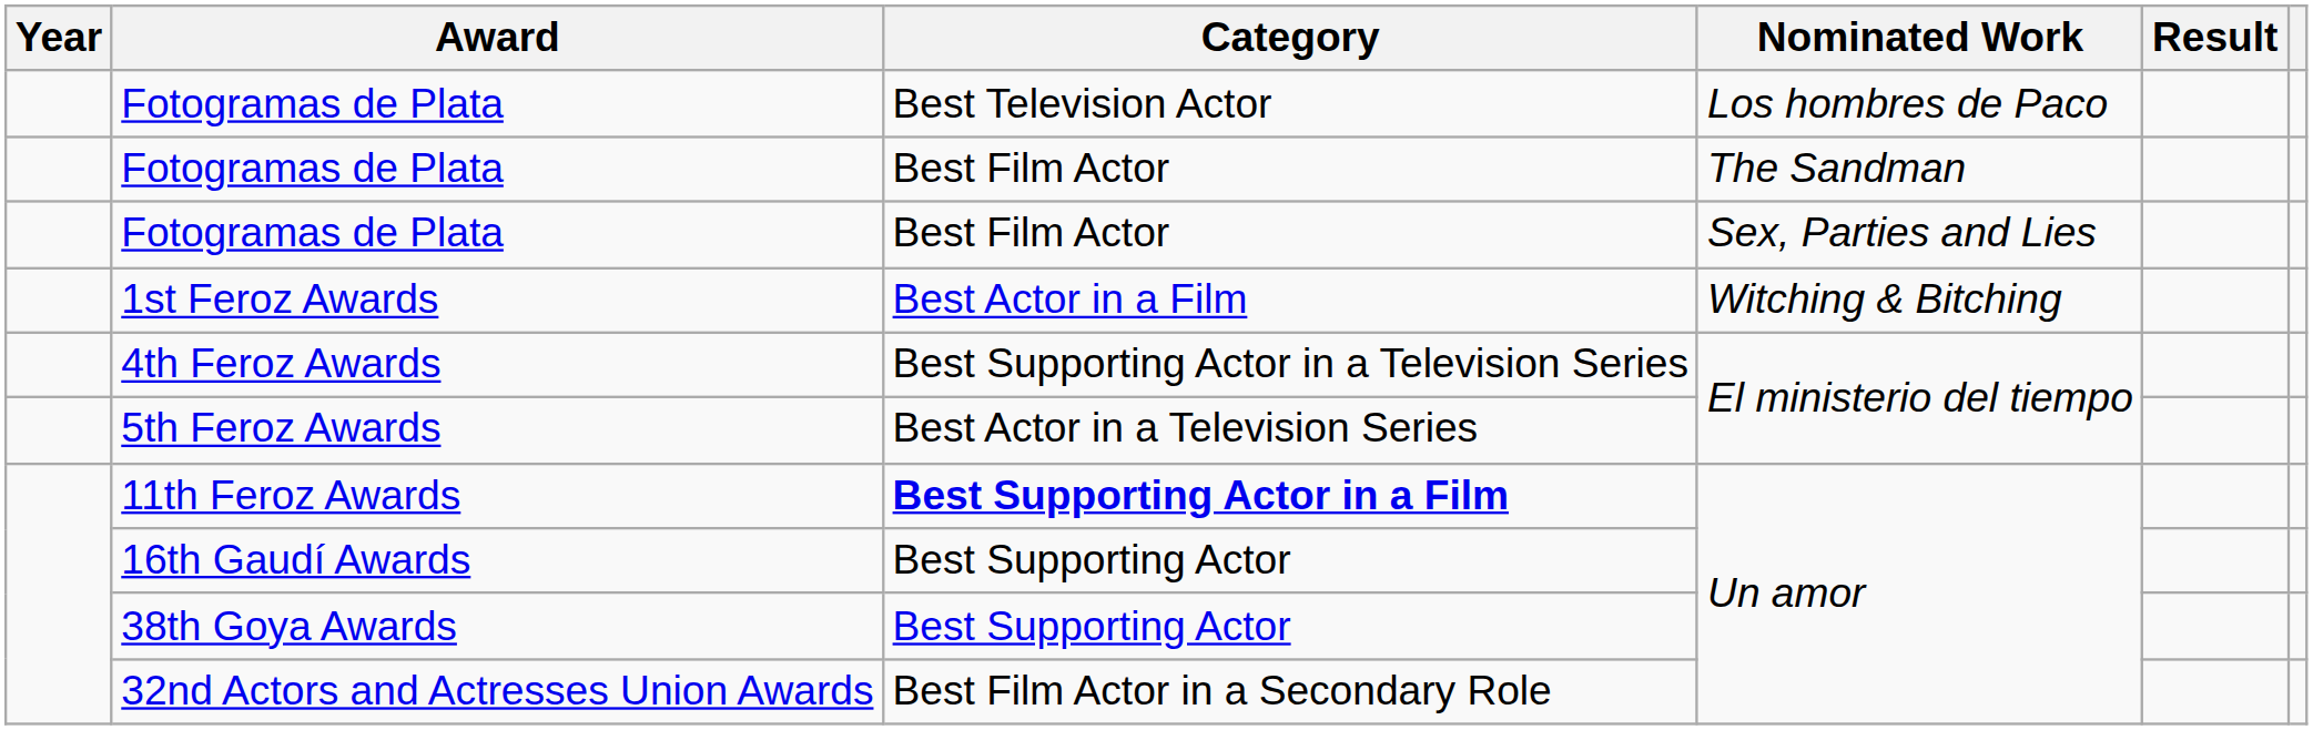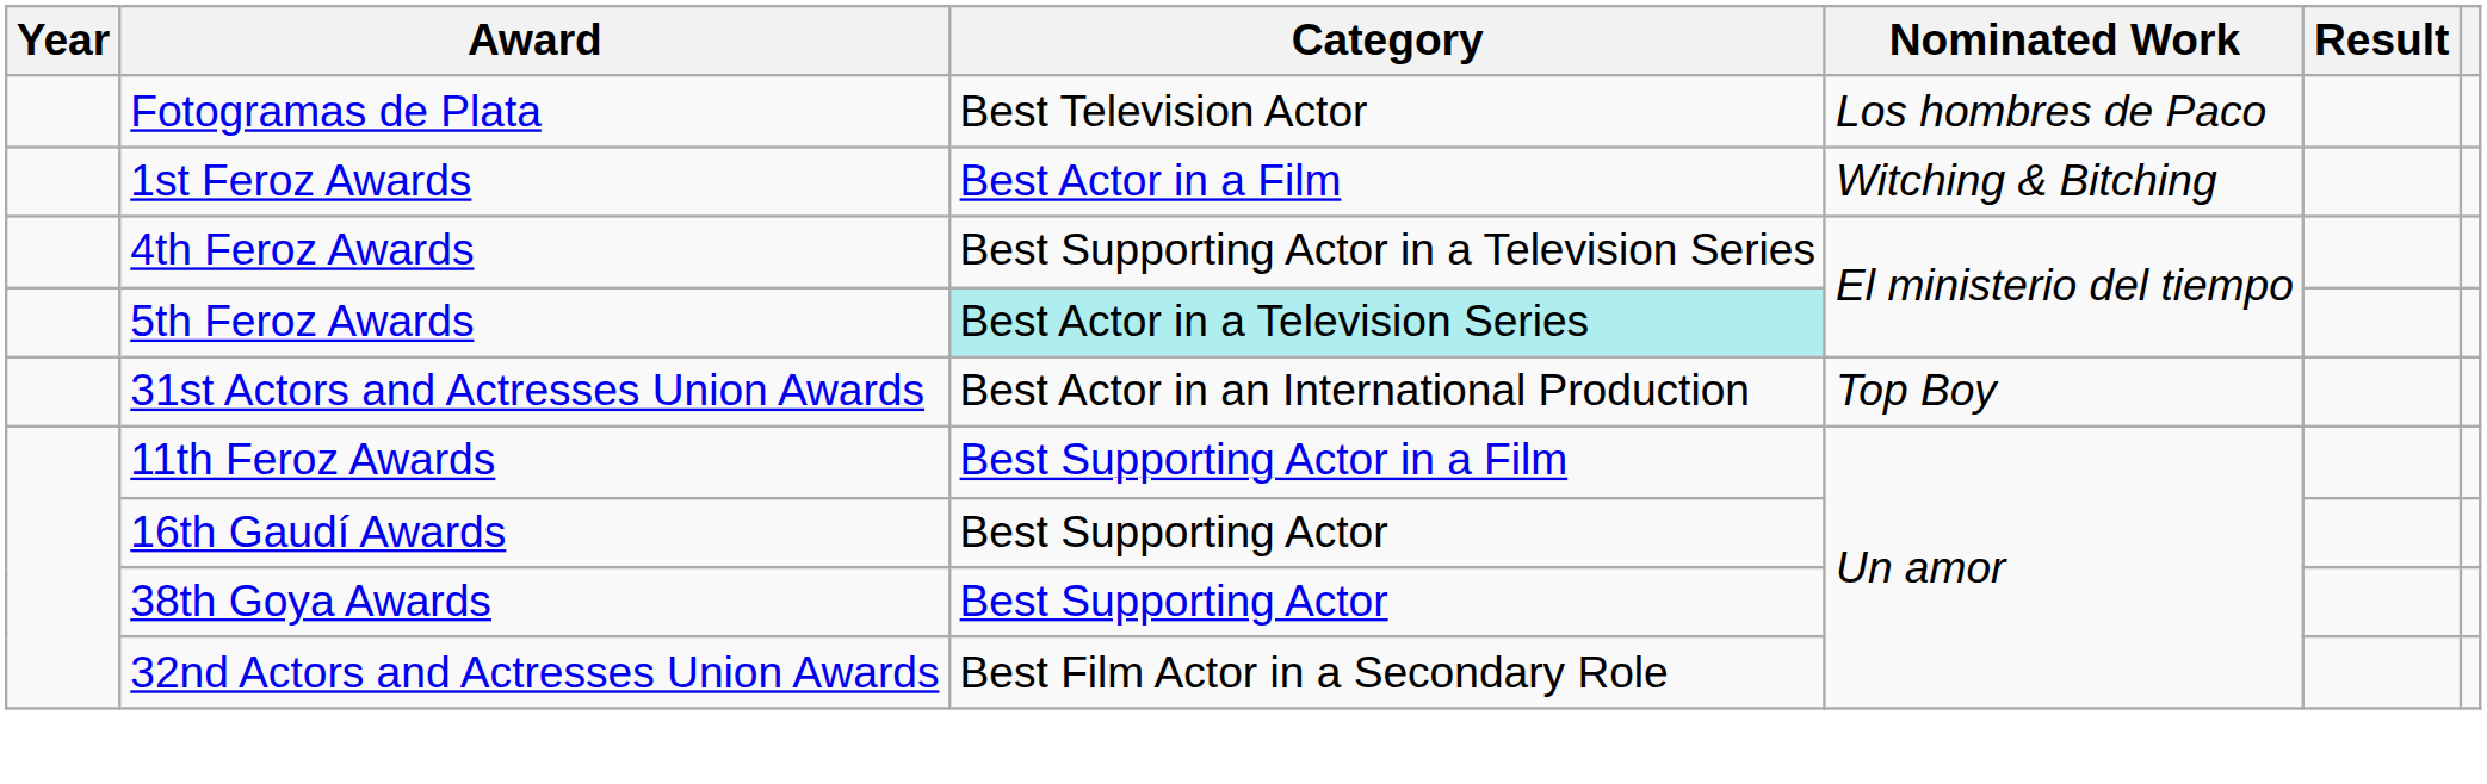- row: Fotogramas de Plata | Best Film Actor | The Sandman
- row: Fotogramas de Plata | Best Film Actor | Sex, Parties and Lies
5th Feroz Awards | Category: no background -> paleturquoise background
+ row: 31st Actors and Actresses Union Awards | Best Actor in an International Production | Top Boy
11th Feroz Awards | Category: bold -> normal
